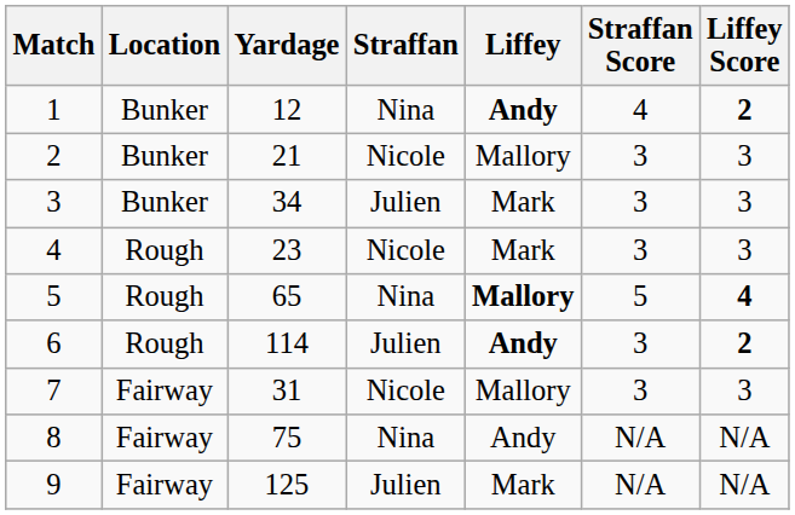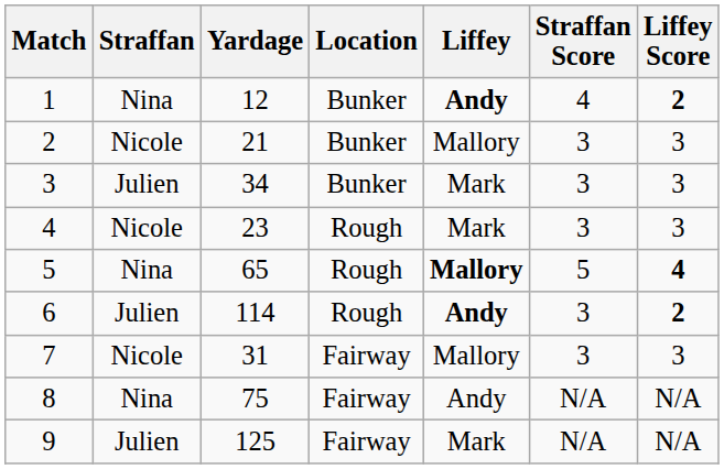columns swapped: Location <-> Straffan
